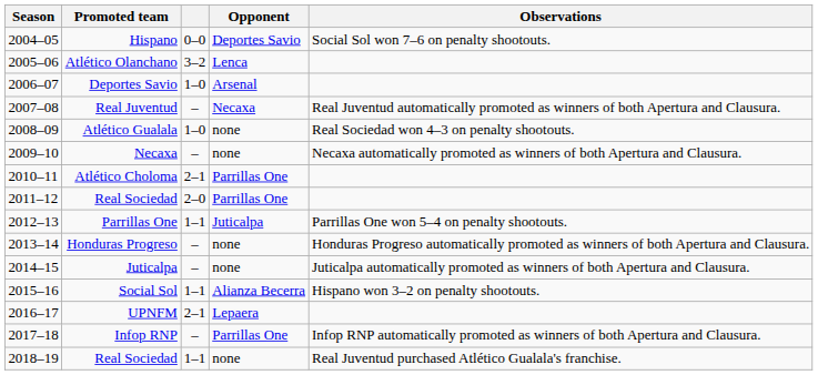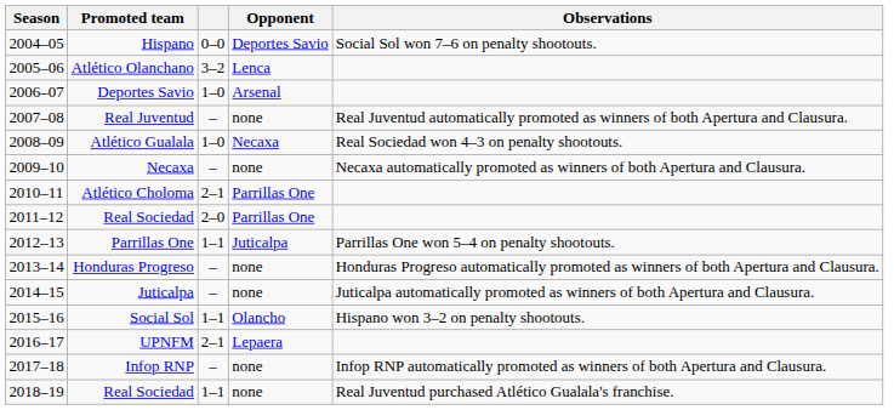Real Juventud | Opponent: Necaxa -> none
Atlético Gualala | Opponent: none -> Necaxa
Social Sol | Opponent: Alianza Becerra -> Olancho
Infop RNP | Opponent: Parrillas One -> none
